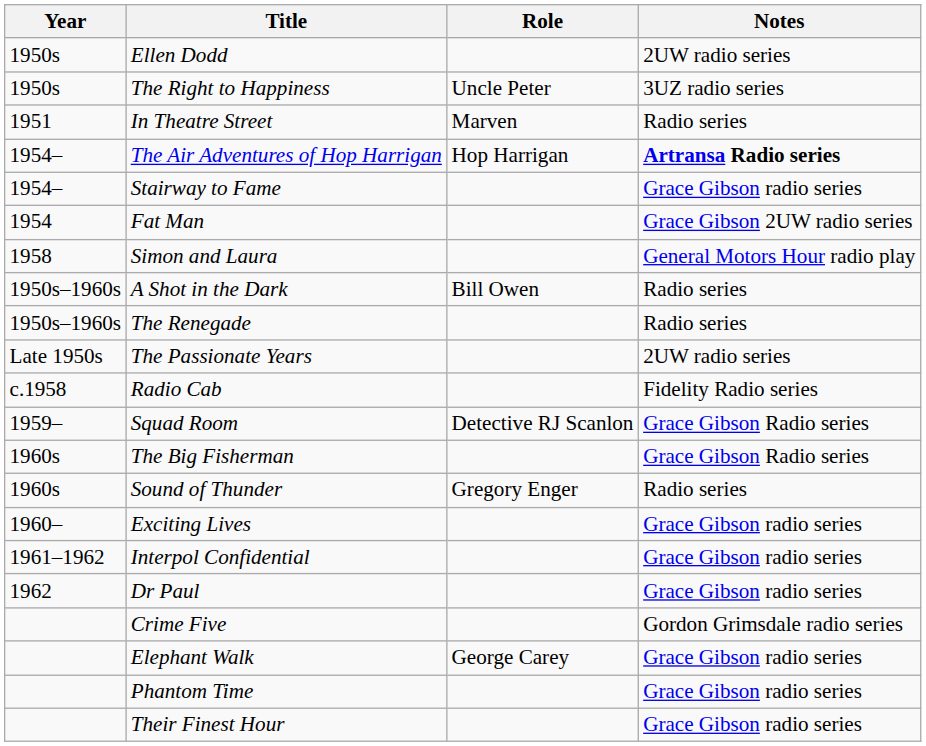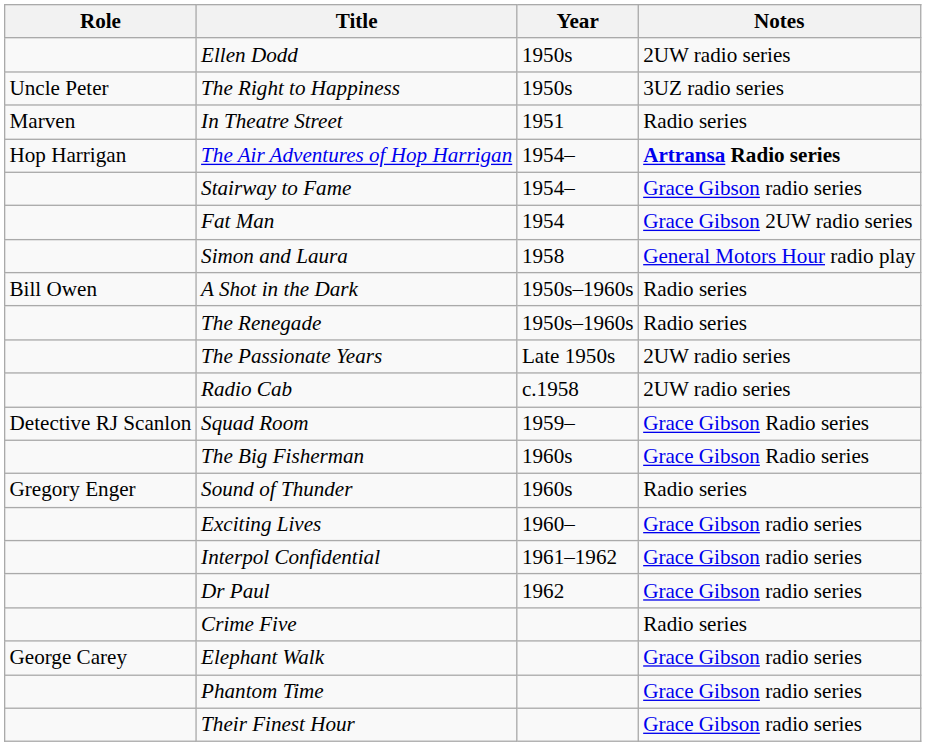columns swapped: Year <-> Role
Radio Cab | Notes: Fidelity Radio series -> 2UW radio series
Crime Five | Notes: Gordon Grimsdale radio series -> Radio series
